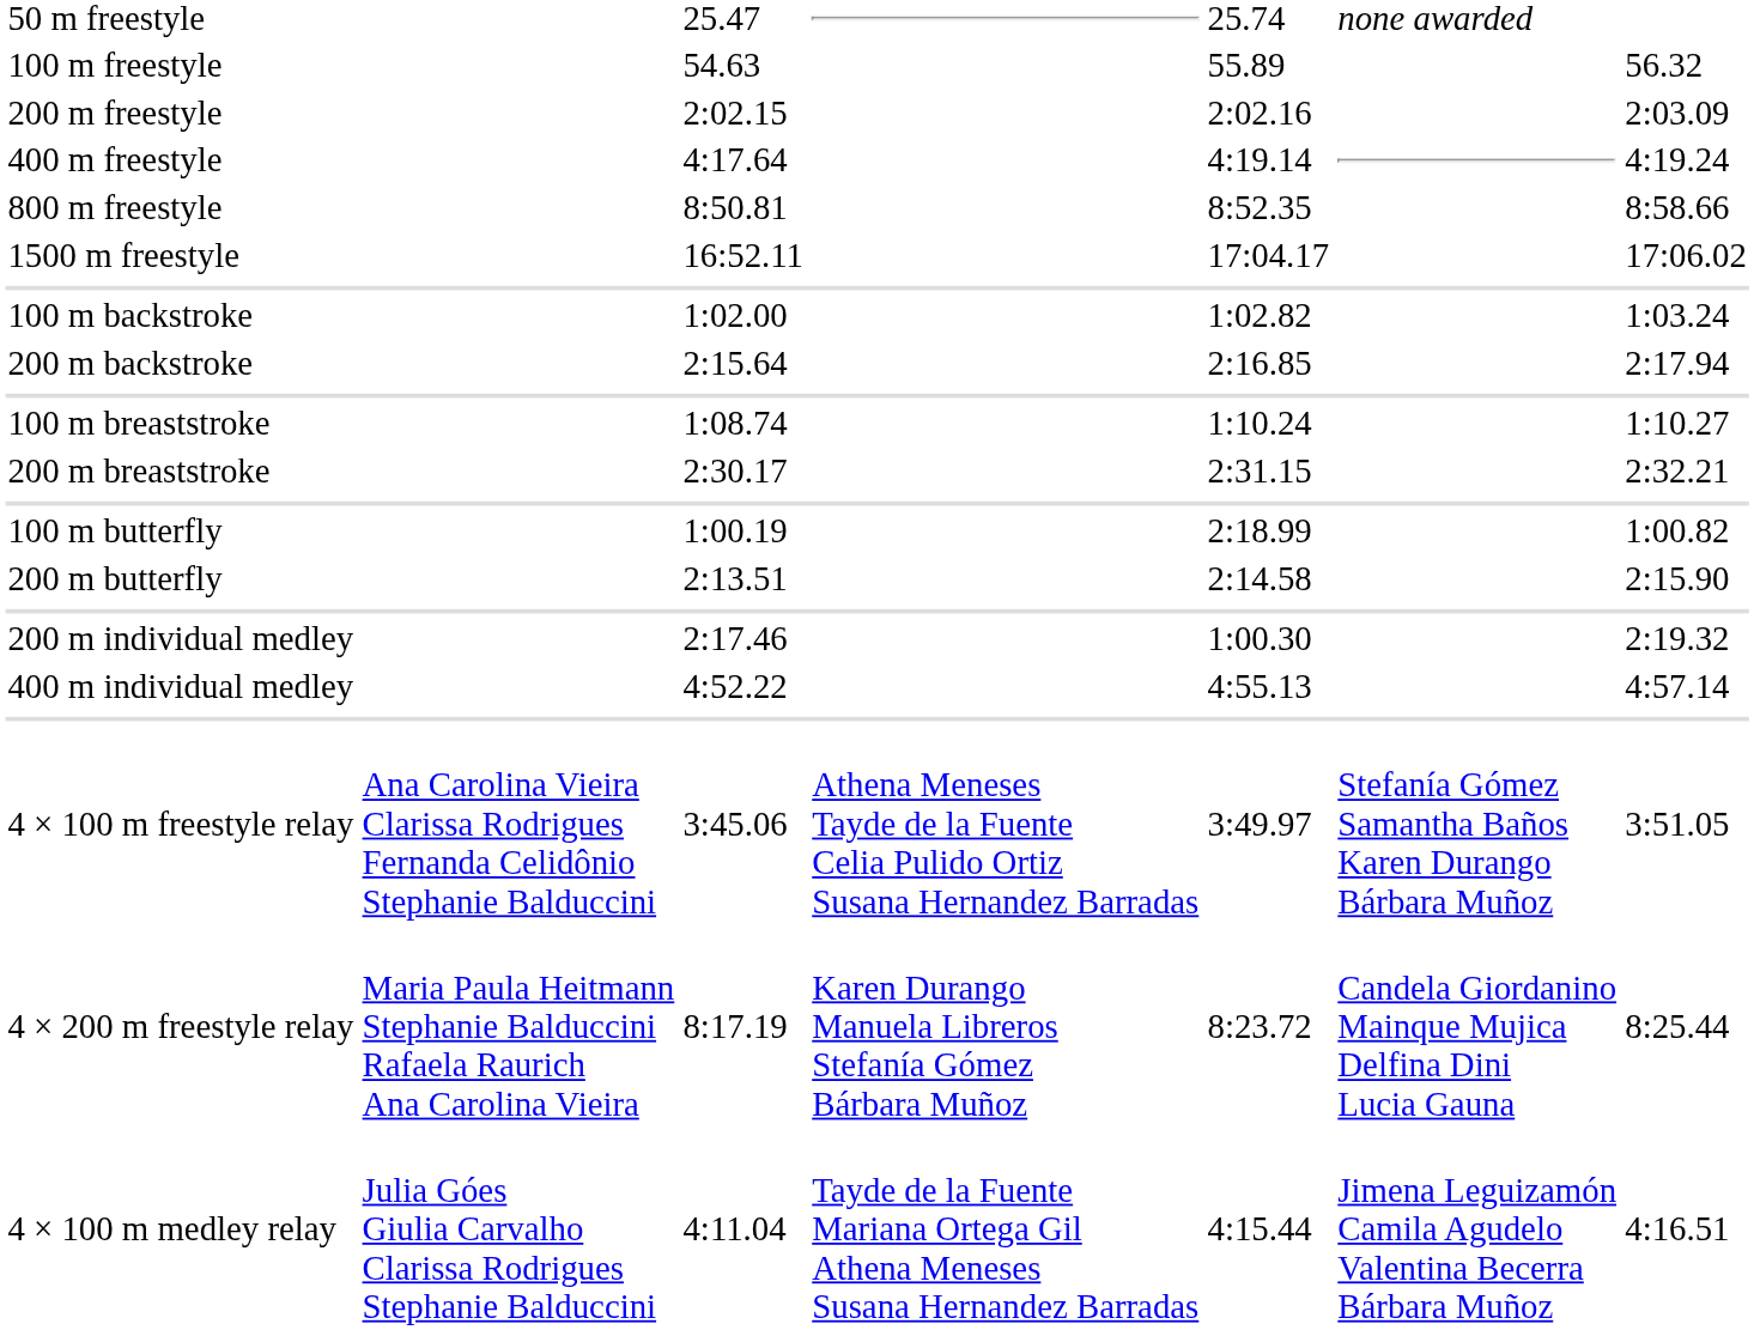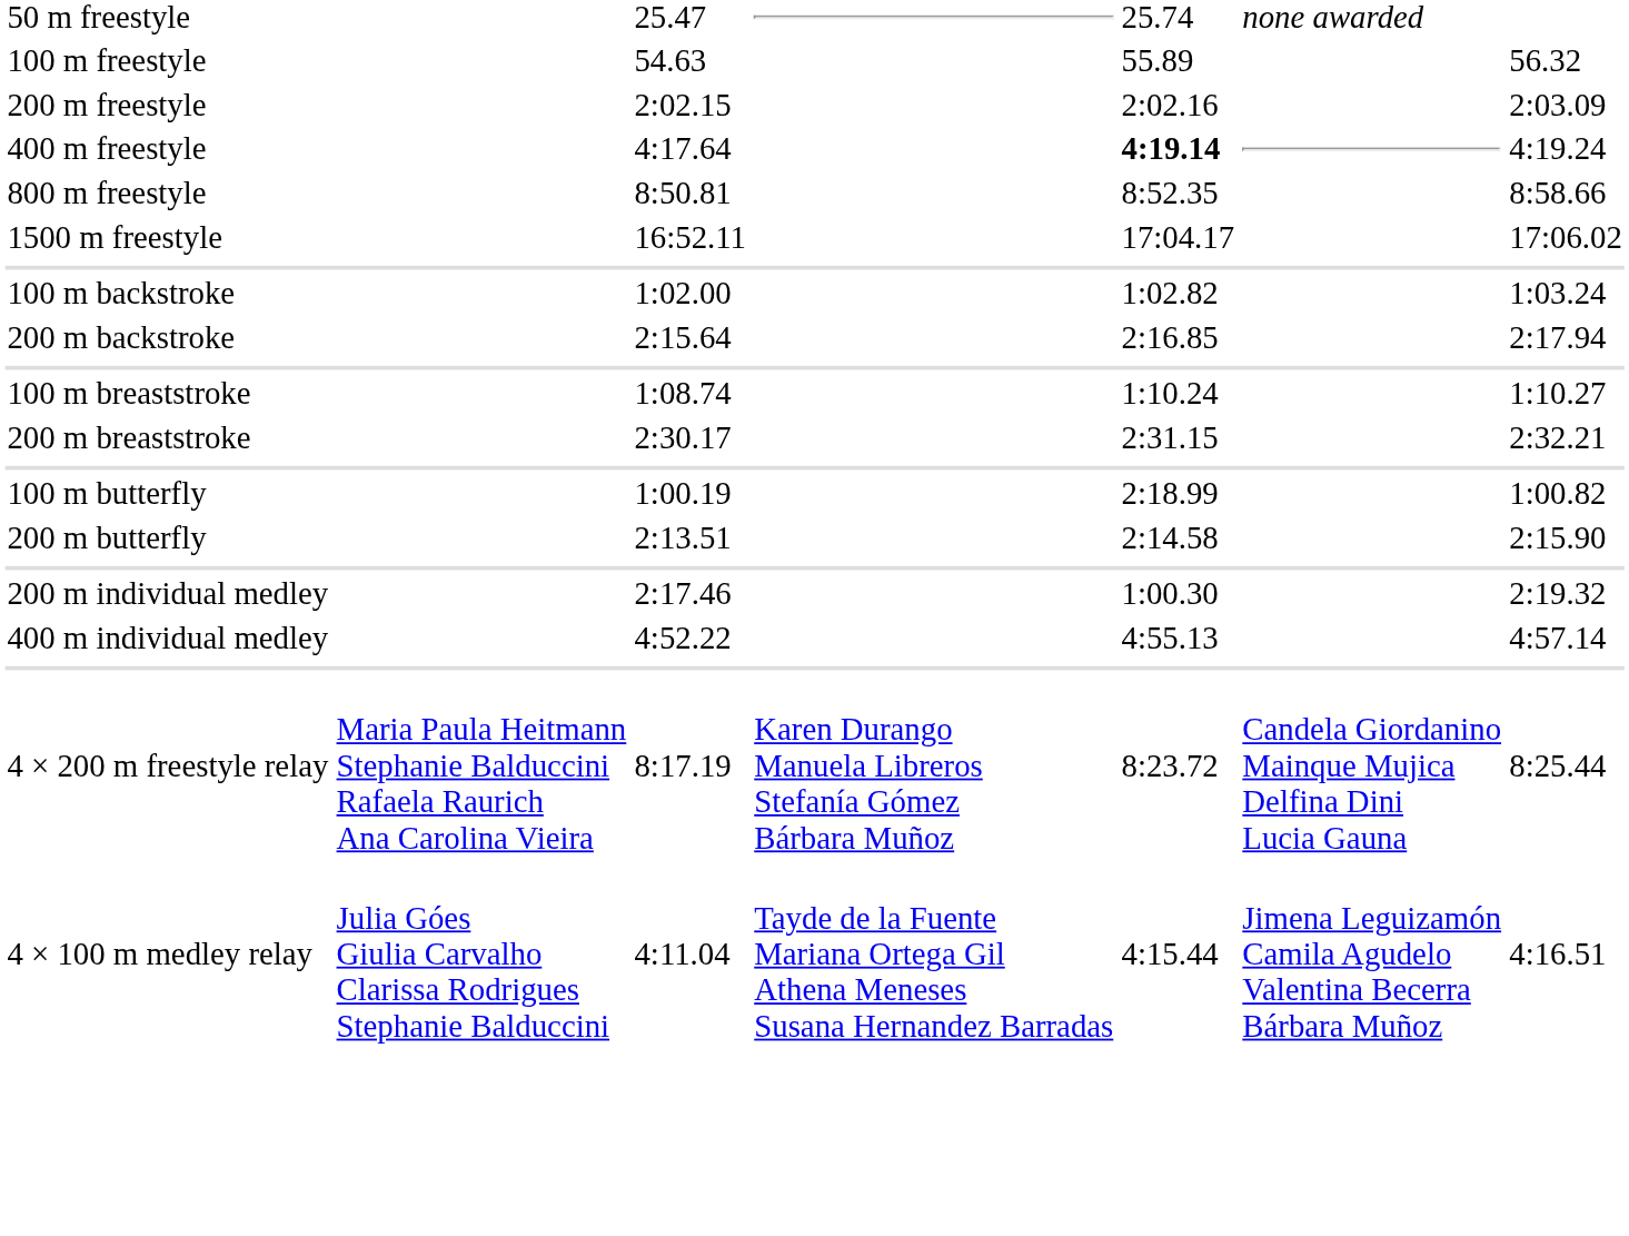400 m freestyle | column 5: normal -> bold
- row: 4 × 100 m freestyle relay | Ana Carolina Vieira Clarissa Rodrigues Fernanda Celidônio Stephanie Balduccini | 3:45.06 | Athena Meneses Tayde de la Fuente Celia Pulido Ortiz Susana Hernandez Barradas | 3:49.97 | Stefanía Gómez Samantha Baños Karen Durango Bárbara Muñoz | 3:51.05
